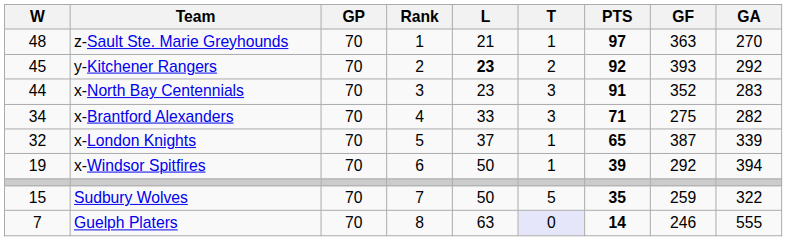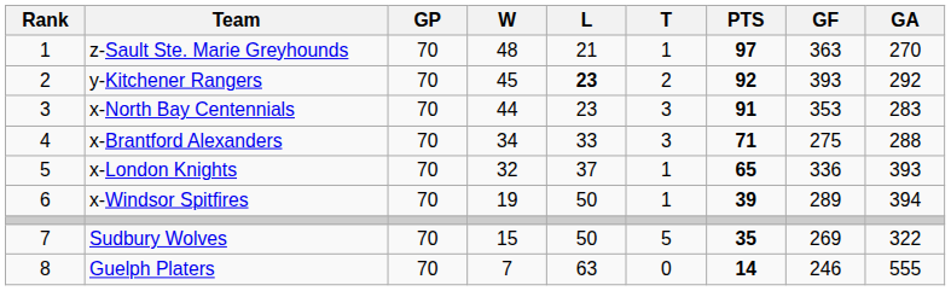columns swapped: Rank <-> W
x-North Bay Centennials | GF: 352 -> 353
x-Brantford Alexanders | GA: 282 -> 288
x-London Knights | GF: 387 -> 336
x-London Knights | GA: 339 -> 393
x-Windsor Spitfires | GF: 292 -> 289
Sudbury Wolves | GF: 259 -> 269
Guelph Platers | T: lavender background -> no background
